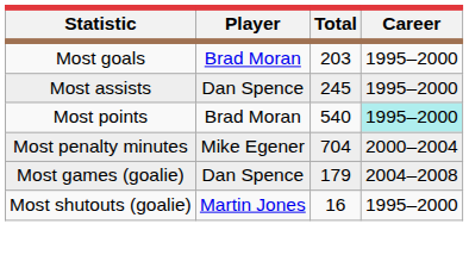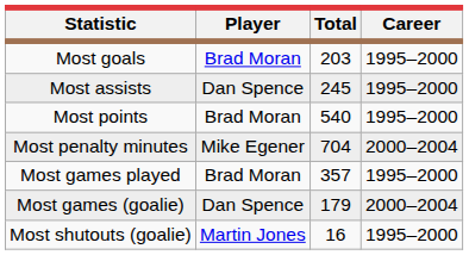Most points | Career: paleturquoise background -> no background
+ row: Most games played | Brad Moran | 357 | 1995–2000
Most games (goalie) | Career: 2004–2008 -> 2000–2004
